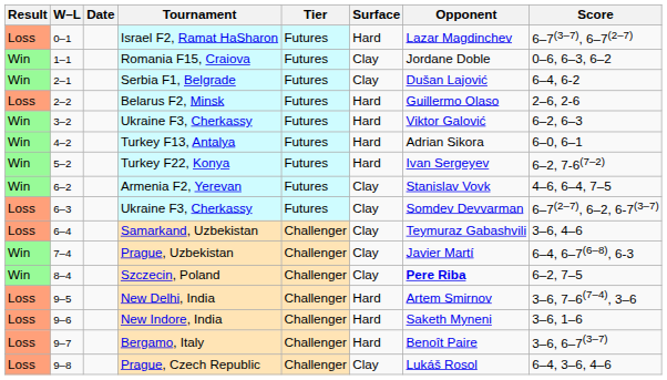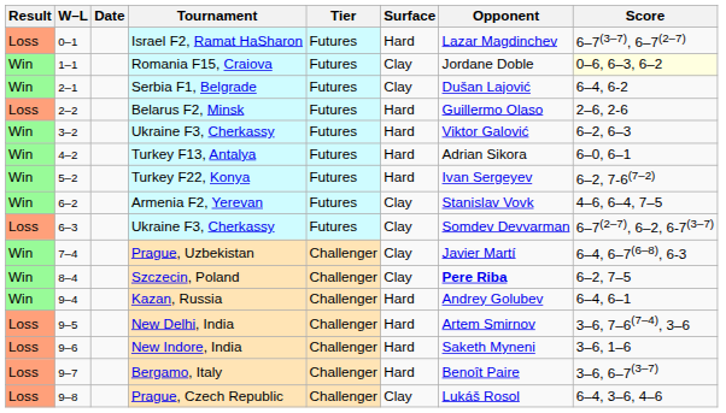Romania F15, Craiova | Score: no background -> lightyellow background
- row: Loss | 6–4 | Samarkand, Uzbekistan | Challenger | Clay | Teymuraz Gabashvili | 3–6, 4–6
+ row: Win | 9–4 | Kazan, Russia | Challenger | Hard | Andrey Golubev | 6–4, 6–1
